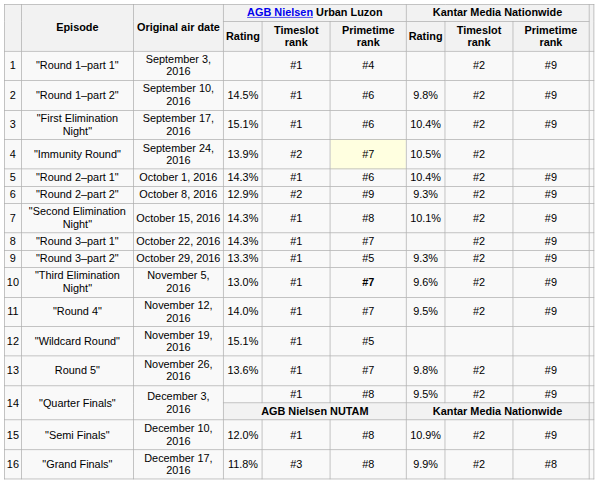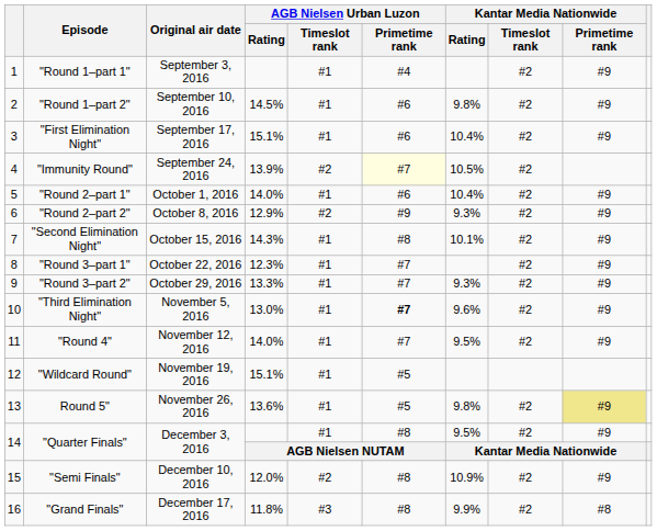"Round 2–part 1" | AGB Nielsen Urban Luzon / Rating: 14.3% -> 14.0%
"Round 3–part 1" | AGB Nielsen Urban Luzon / Rating: 14.3% -> 12.3%
"Round 3–part 2" | AGB Nielsen Urban Luzon / Primetime rank: #5 -> #7
Round 5" | AGB Nielsen Urban Luzon / Primetime rank: #7 -> #5
Round 5" | Kantar Media Nationwide / Primetime rank: no background -> khaki background
"Semi Finals" | AGB Nielsen Urban Luzon / Timeslot rank: #1 -> #2
